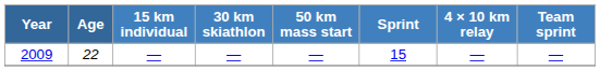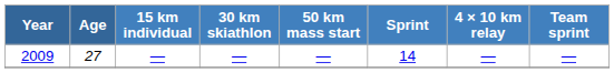2009 | Age: 22 -> 27
2009 | Sprint: 15 -> 14
